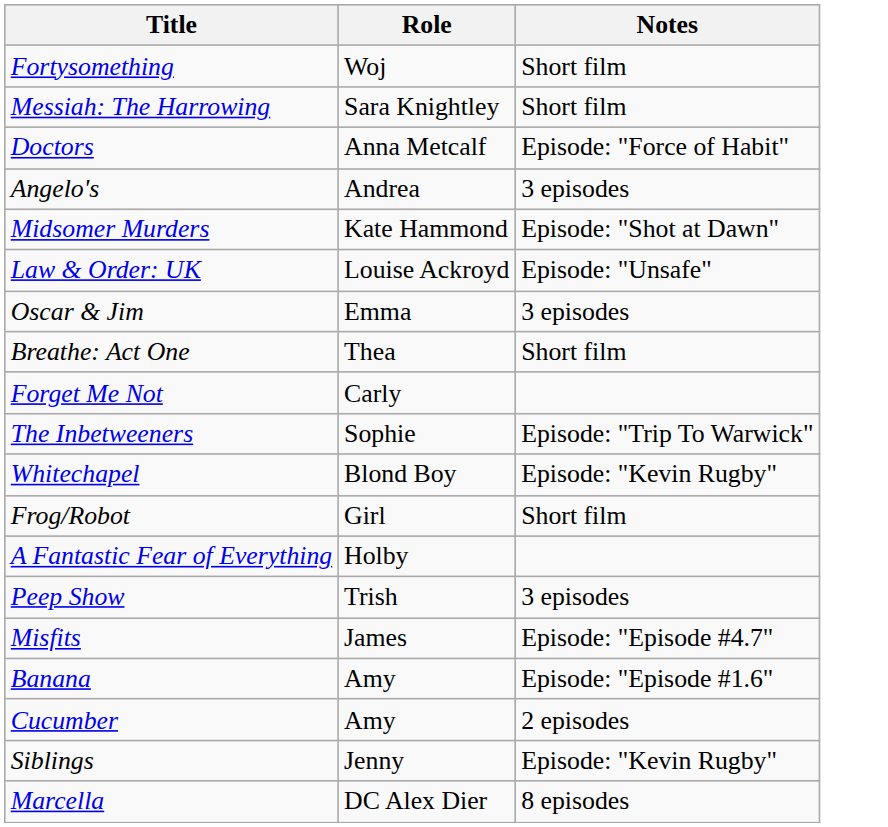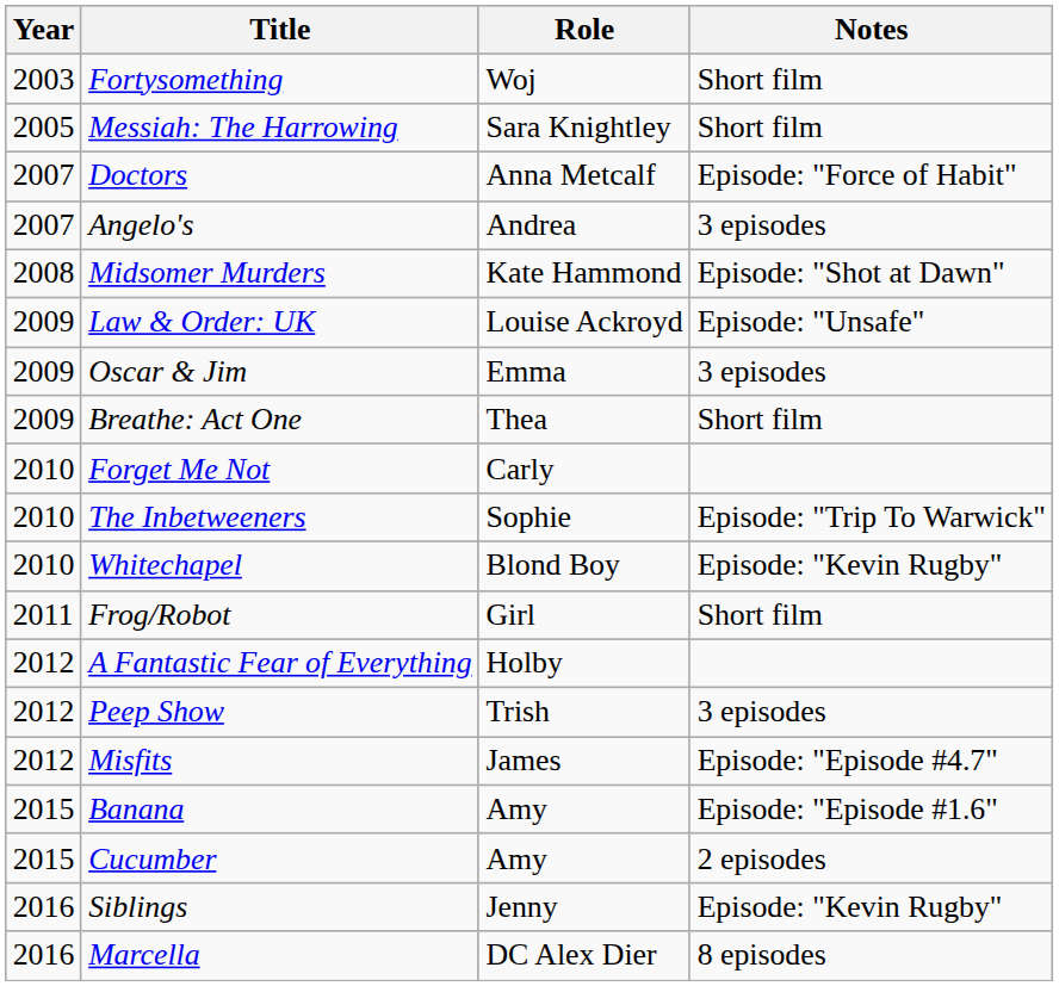+ column: Year | 2003 | 2005 | 2007 | 2007 | 2008 | 2009 | 2009 | 2009 | 2010 | 2010 | 2010 | 2011 | 2012 | 2012 | 2012 | 2015 | 2015 | 2016 | 2016
